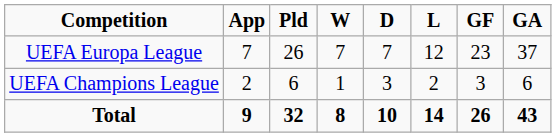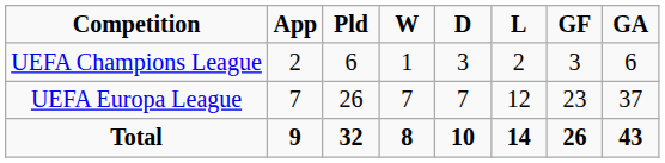rows swapped: UEFA Champions League <-> UEFA Europa League
